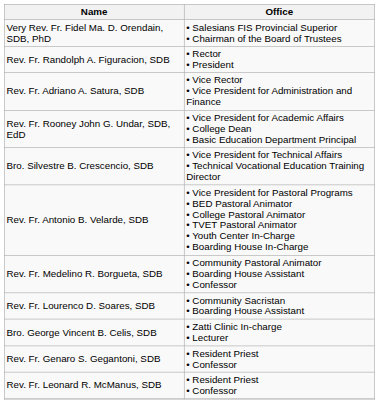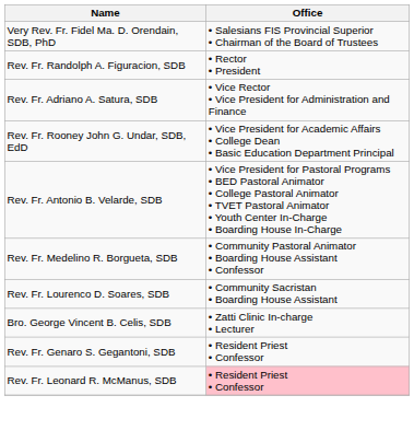- row: Bro. Silvestre B. Crescencio, SDB | • Vice President for Technical Affairs • Technical Vocational Education Training Director
Rev. Fr. Leonard R. McManus, SDB | Office: no background -> pink background
